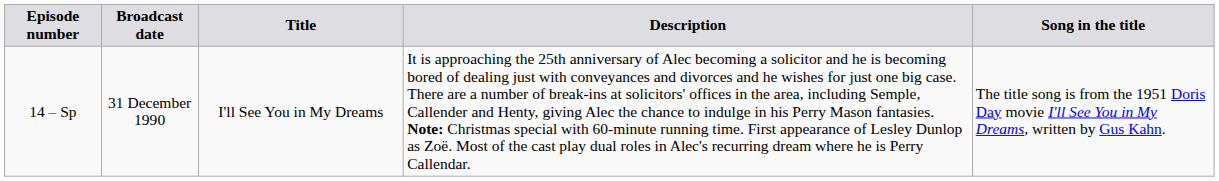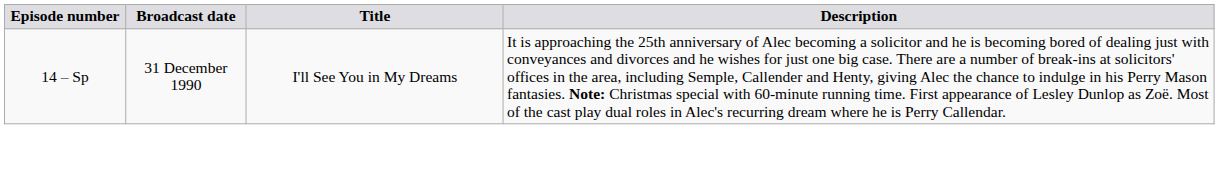- column: Song in the title | The title song is from the 1951 Doris Day movie I'll See You in My Dreams, written by Gus Kahn.
